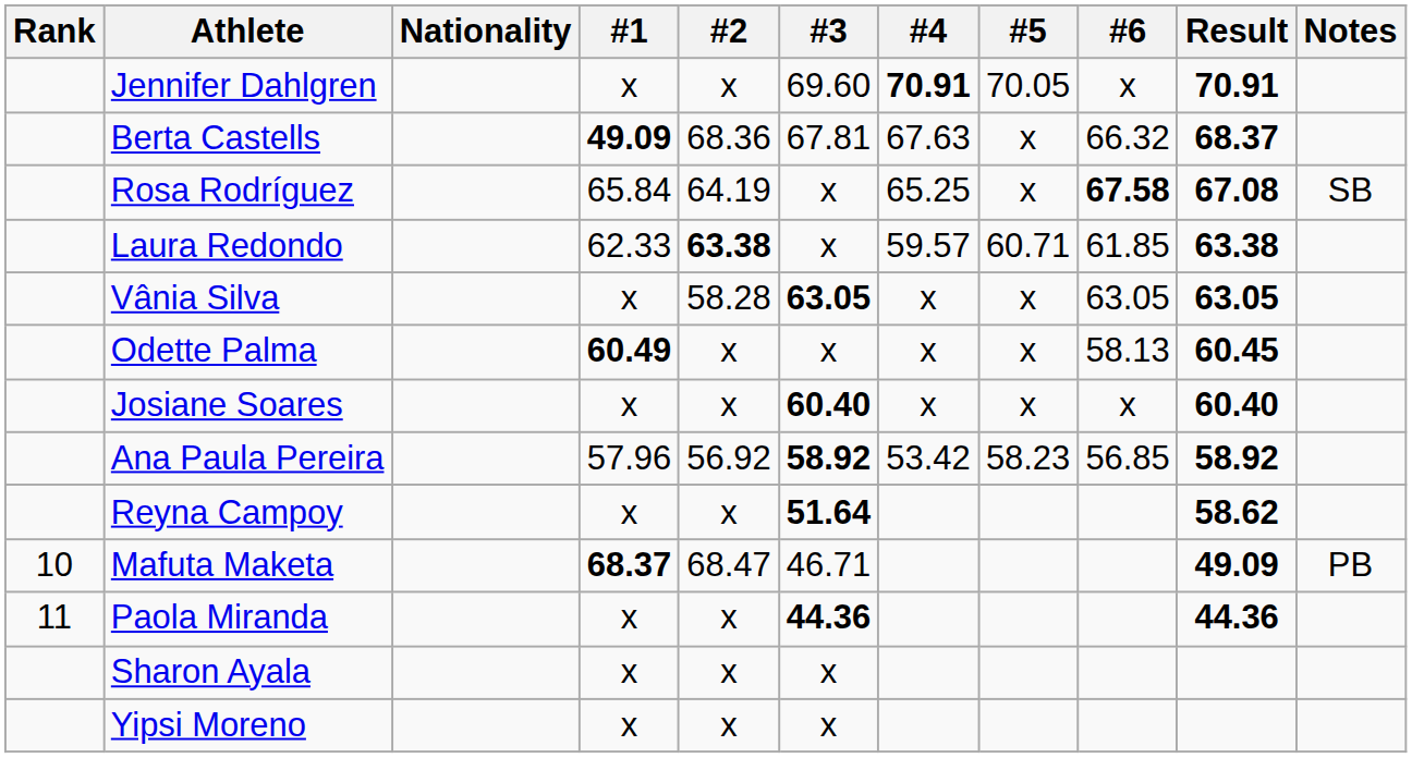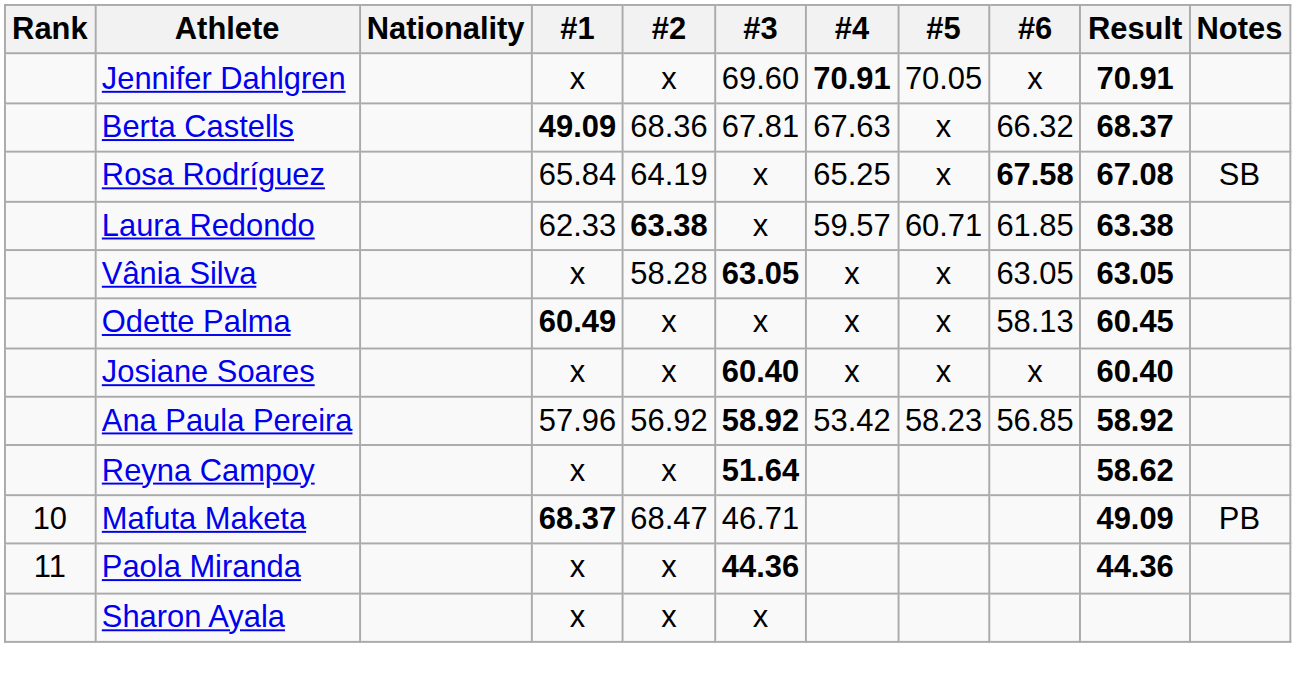- row: Yipsi Moreno | x | x | x
